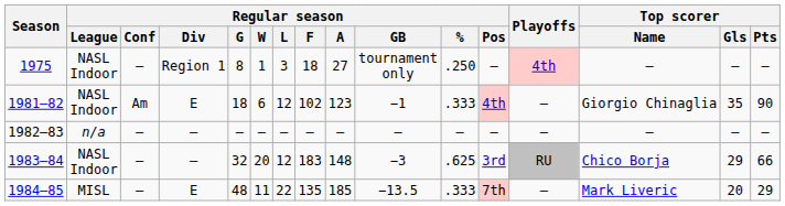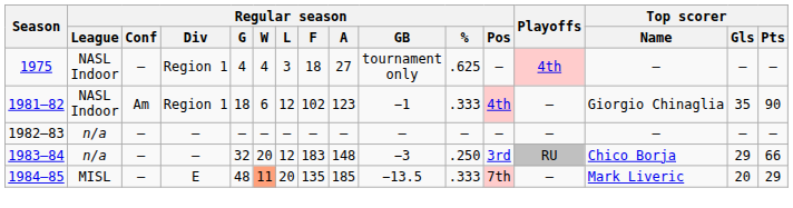1975 | Regular season / G: 8 -> 4
1975 | Regular season / W: 1 -> 4
1975 | Regular season / %: .250 -> .625
1981–82 | Regular season / Div: E -> Region 1
1983–84 | Regular season / League: NASL Indoor -> n/a
1983–84 | Regular season / %: .625 -> .250
1984–85 | Regular season / W: no background -> lightsalmon background
1984–85 | Regular season / L: 22 -> 20
